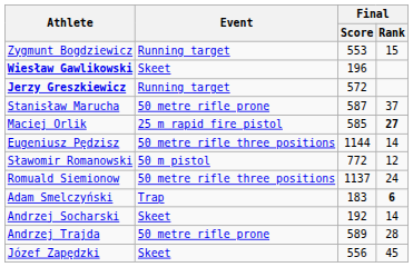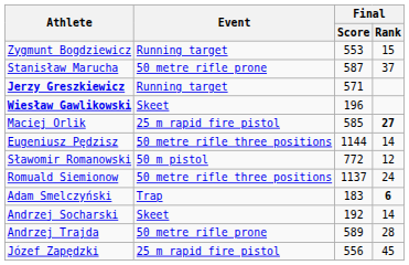rows swapped: Wiesław Gawlikowski <-> Stanisław Marucha
Jerzy Greszkiewicz | Final / Score: 572 -> 571
Józef Zapędzki | Event: Skeet -> 25 m rapid fire pistol
